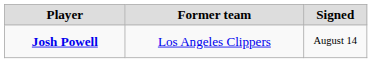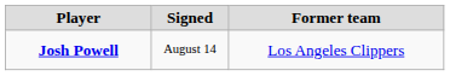columns swapped: Signed <-> Former team
